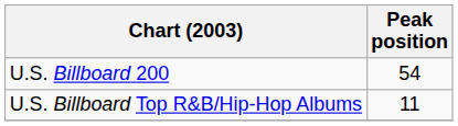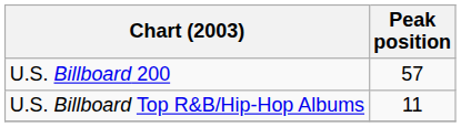U.S. Billboard 200 | Peak position: 54 -> 57
